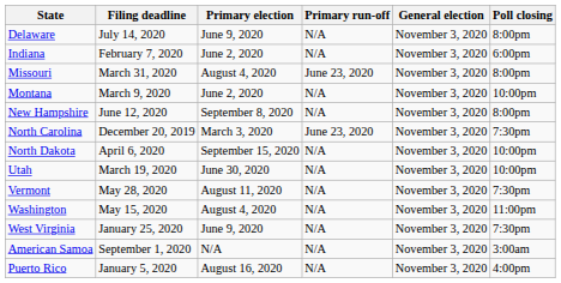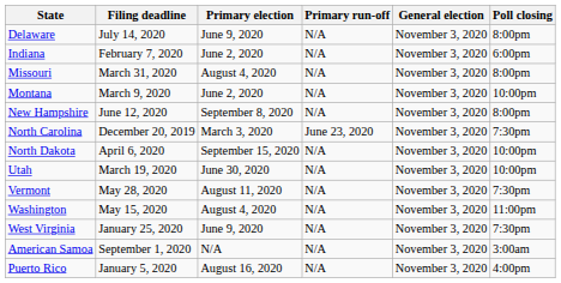Missouri | Primary run-off: June 23, 2020 -> N/A
